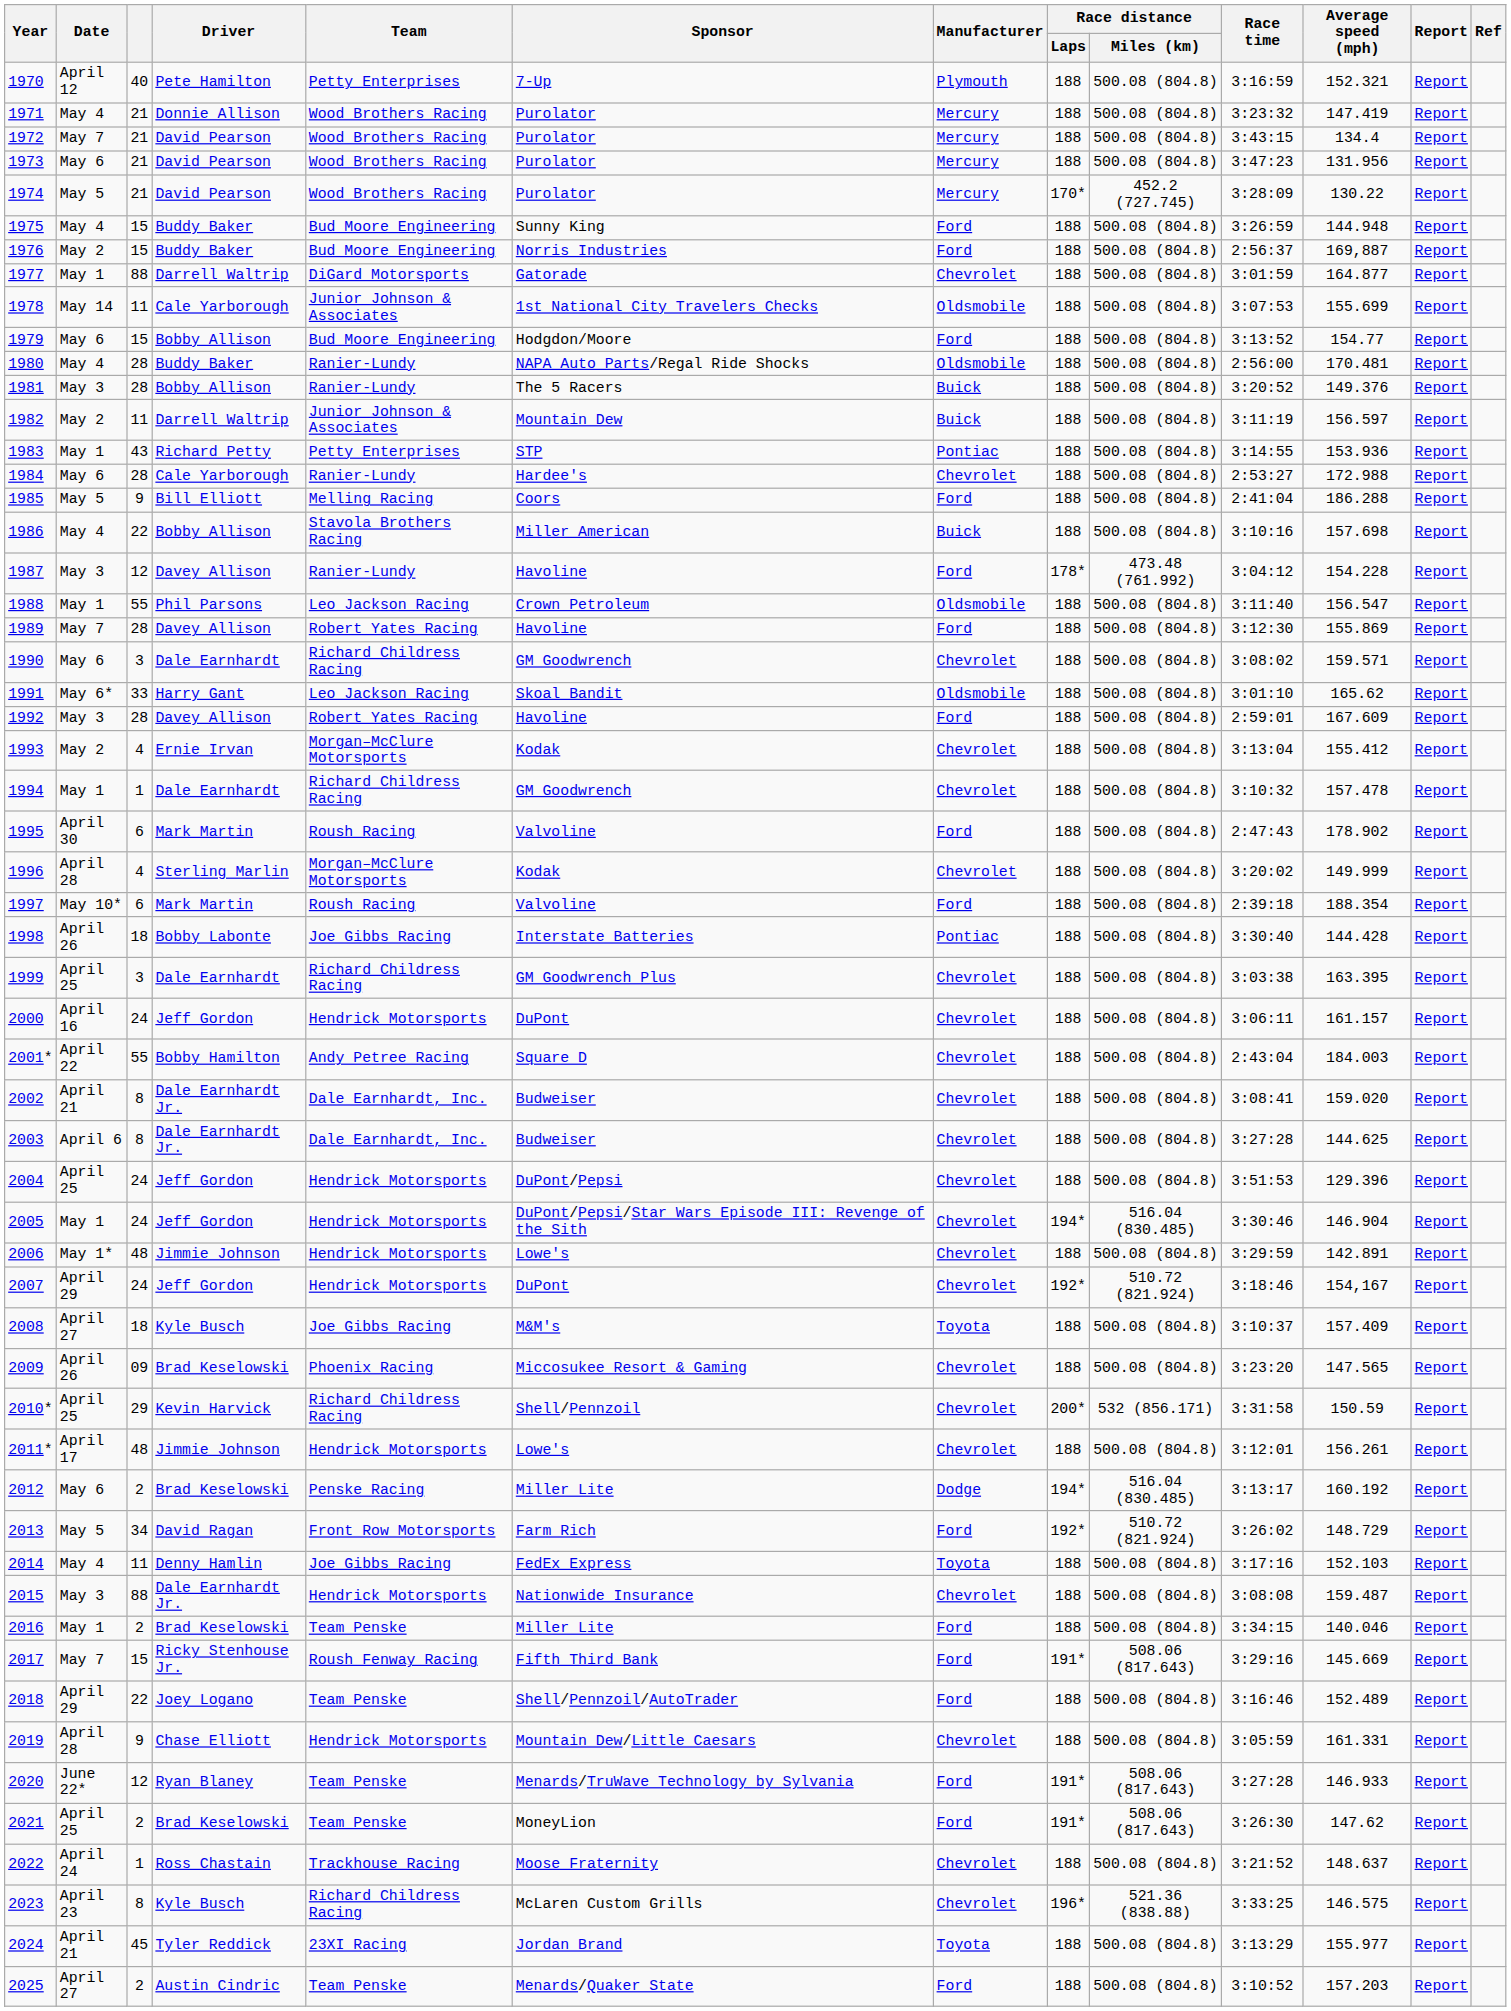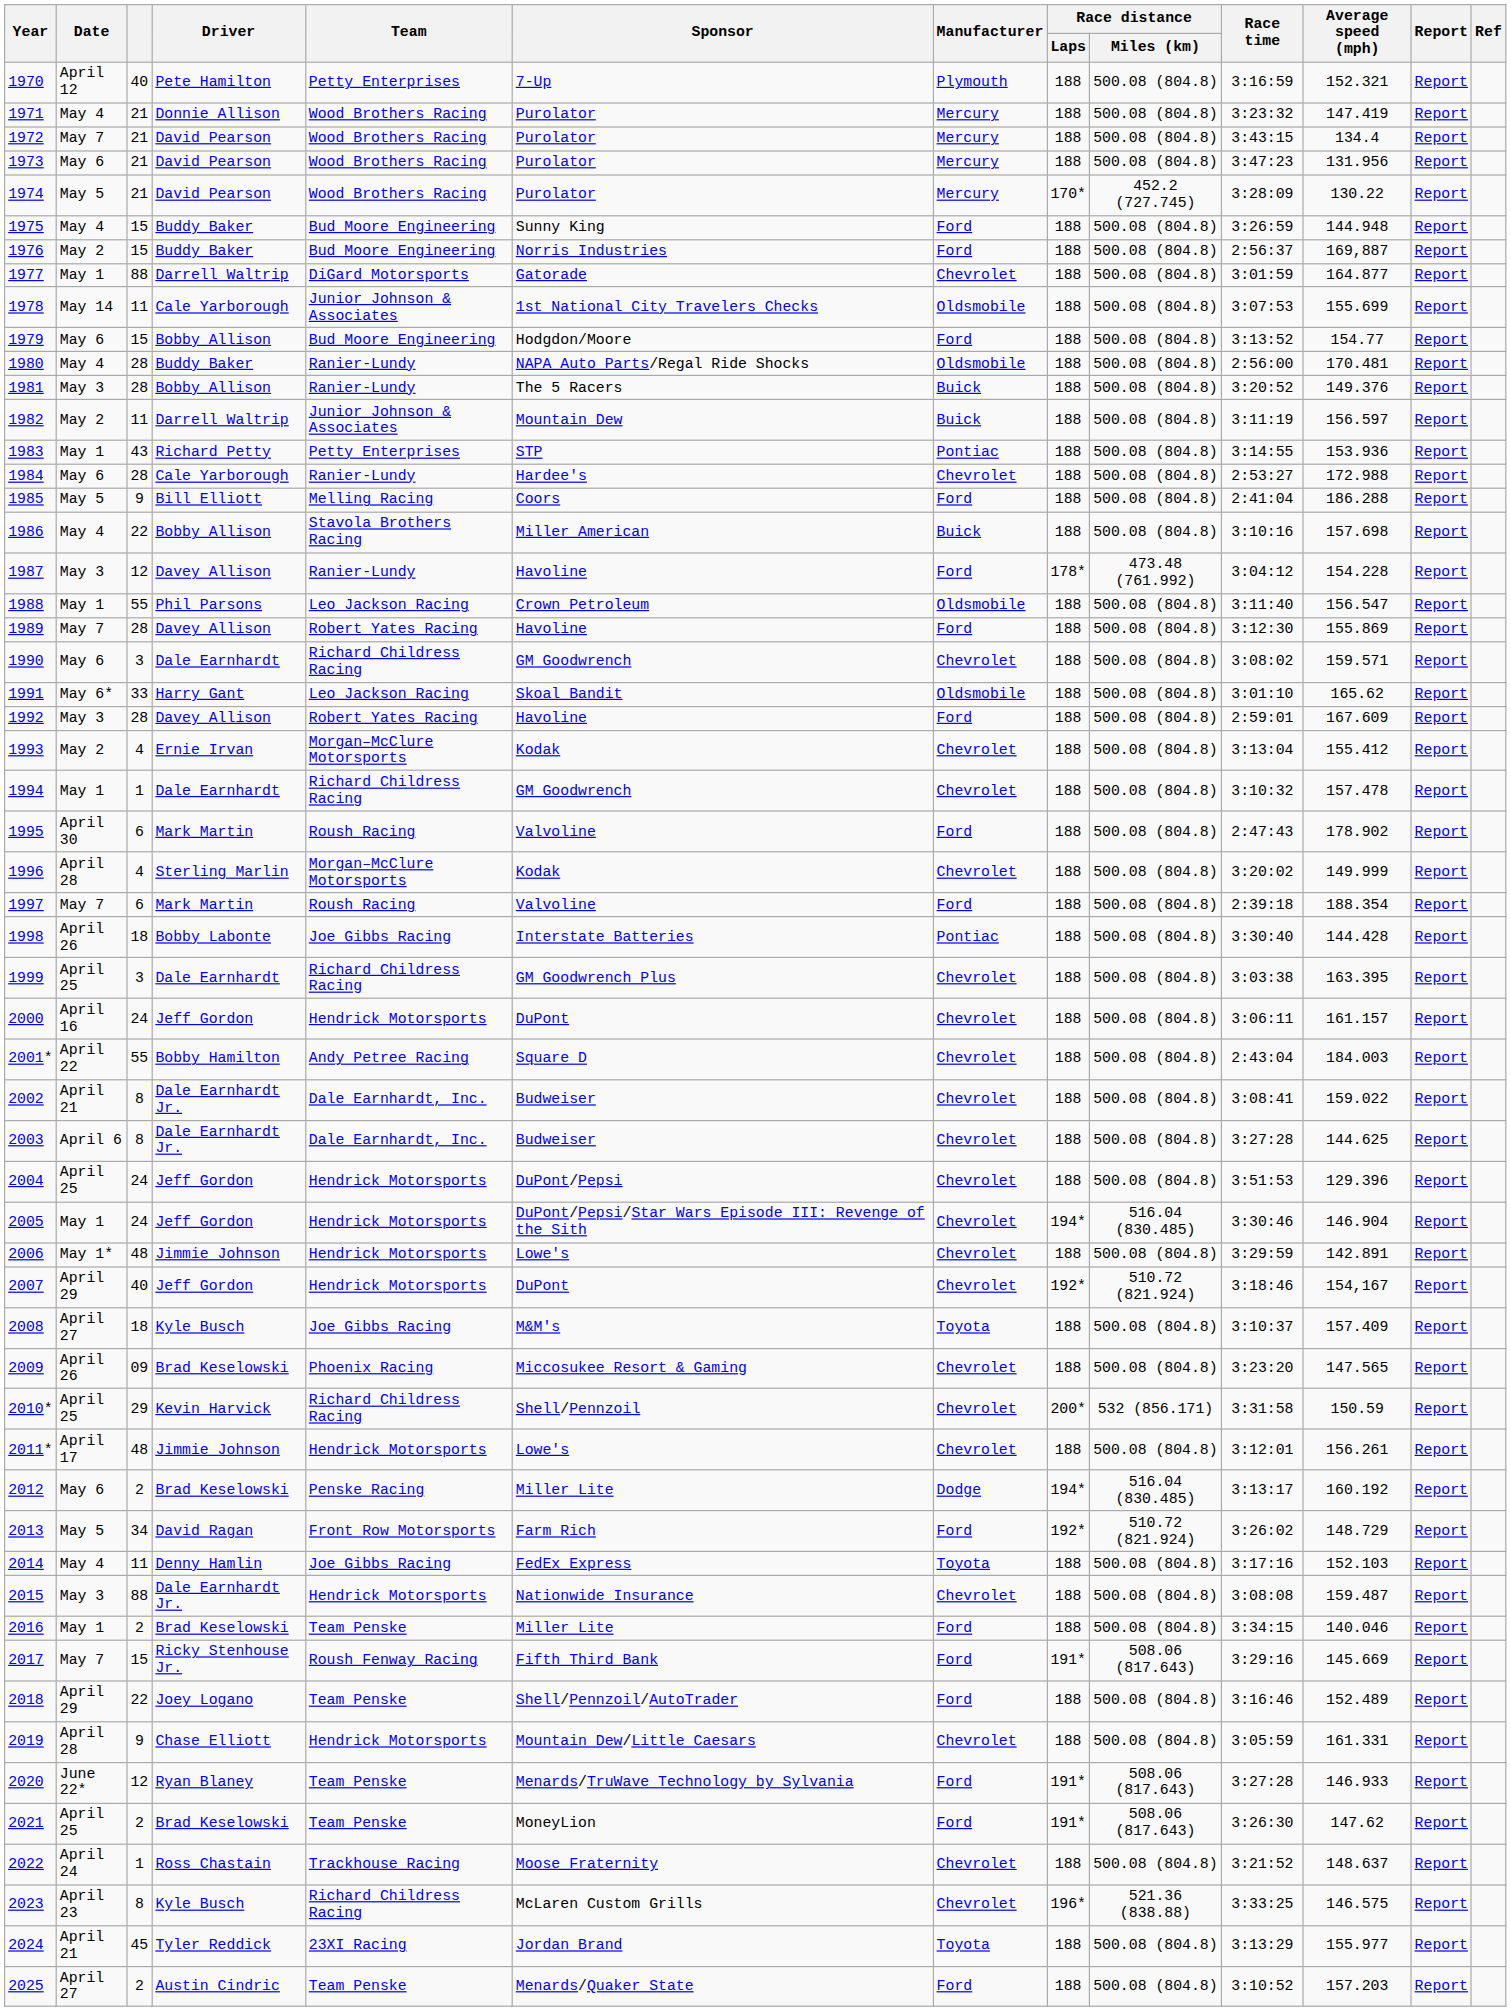1997 | Date: May 10* -> May 7
2002 | Average speed (mph): 159.020 -> 159.022
2007 | column 3: 24 -> 40
